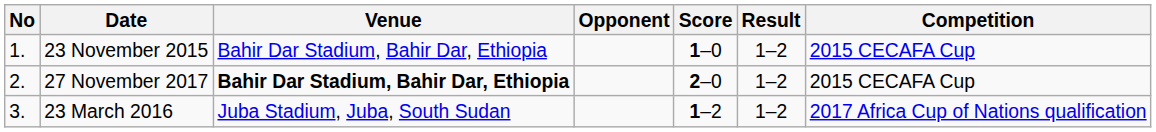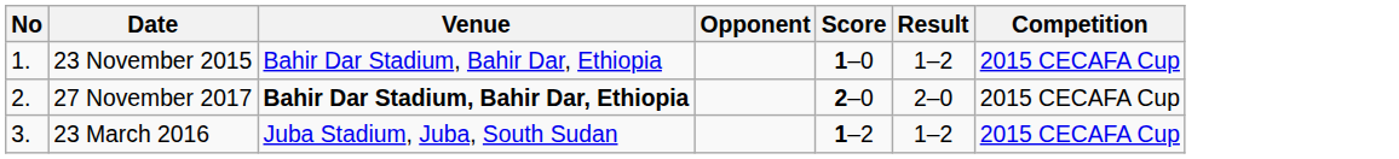27 November 2017 | Result: 1–2 -> 2–0
23 March 2016 | Competition: 2017 Africa Cup of Nations qualification -> 2015 CECAFA Cup
